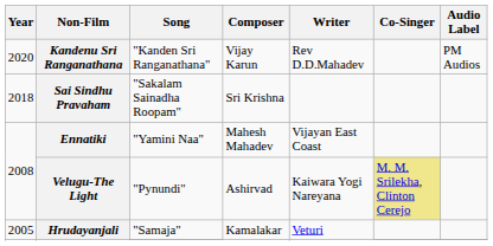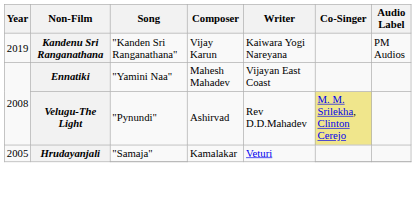Kandenu Sri Ranganathana | Year: 2020 -> 2019
Kandenu Sri Ranganathana | Writer: Rev D.D.Mahadev -> Kaiwara Yogi Nareyana
- row: 2018 | Sai Sindhu Pravaham | "Sakalam Sainadha Roopam" | Sri Krishna
Velugu-The Light | Writer: Kaiwara Yogi Nareyana -> Rev D.D.Mahadev
